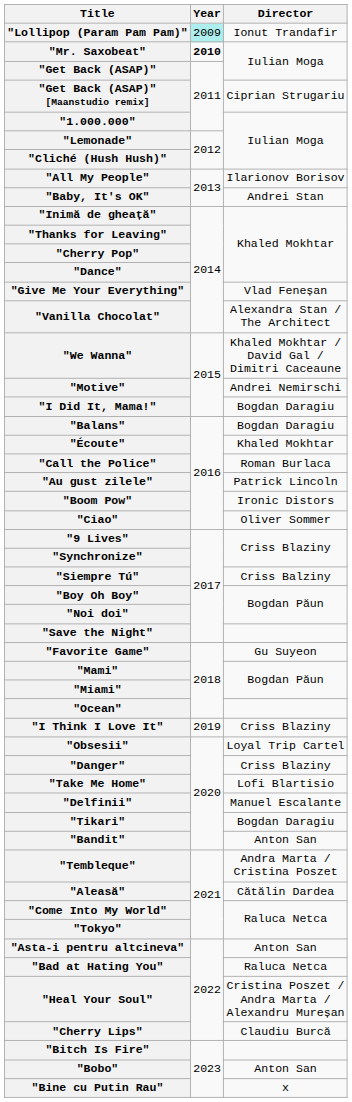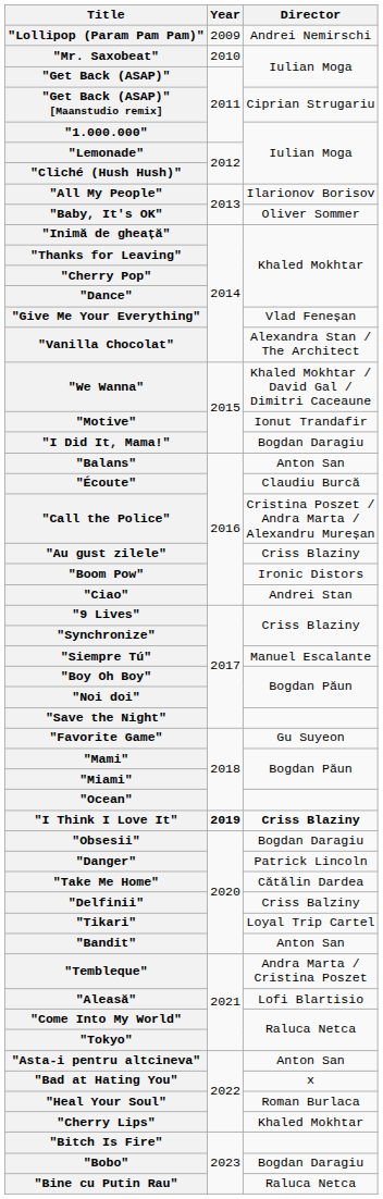"Lollipop (Param Pam Pam)" | Year: paleturquoise background -> no background
"Lollipop (Param Pam Pam)" | Director: Ionut Trandafir -> Andrei Nemirschi
"Mr. Saxobeat" | Year: bold -> normal
"Baby, It's OK" | Director: Andrei Stan -> Oliver Sommer
"Motive" | Director: Andrei Nemirschi -> Ionut Trandafir
"Balans" | Director: Bogdan Daragiu -> Anton San
"Écoute" | Director: Khaled Mokhtar -> Claudiu Burcă
"Call the Police" | Director: Roman Burlaca -> Cristina Poszet / Andra Marta / Alexandru Mureșan
"Au gust zilele" | Director: Patrick Lincoln -> Criss Blaziny
"Ciao" | Director: Oliver Sommer -> Andrei Stan
"Siempre Tú" | Director: Criss Balziny -> Manuel Escalante
"I Think I Love It" | Year: normal -> bold
"I Think I Love It" | Director: normal -> bold
"Obsesii" | Director: Loyal Trip Cartel -> Bogdan Daragiu
"Danger" | Director: Criss Blaziny -> Patrick Lincoln
"Take Me Home" | Director: Lofi Blartisio -> Cătălin Dardea
"Delfinii" | Director: Manuel Escalante -> Criss Balziny
"Tikari" | Director: Bogdan Daragiu -> Loyal Trip Cartel
"Aleasă" | Director: Cătălin Dardea -> Lofi Blartisio
"Bad at Hating You" | Director: Raluca Netca -> x
"Heal Your Soul" | Director: Cristina Poszet / Andra Marta / Alexandru Mureșan -> Roman Burlaca
"Cherry Lips" | Director: Claudiu Burcă -> Khaled Mokhtar
"Bobo" | Director: Anton San -> Bogdan Daragiu
"Bine cu Putin Rau" | Director: x -> Raluca Netca
